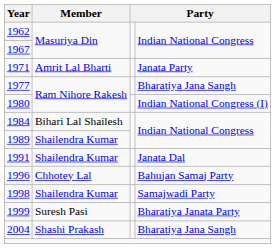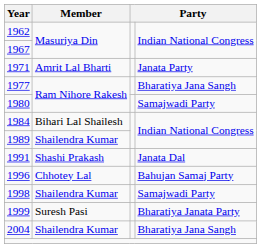1980 | column 4: Indian National Congress (I) -> Samajwadi Party
1991 | Member: Shailendra Kumar -> Shashi Prakash
2004 | Member: Shashi Prakash -> Shailendra Kumar
